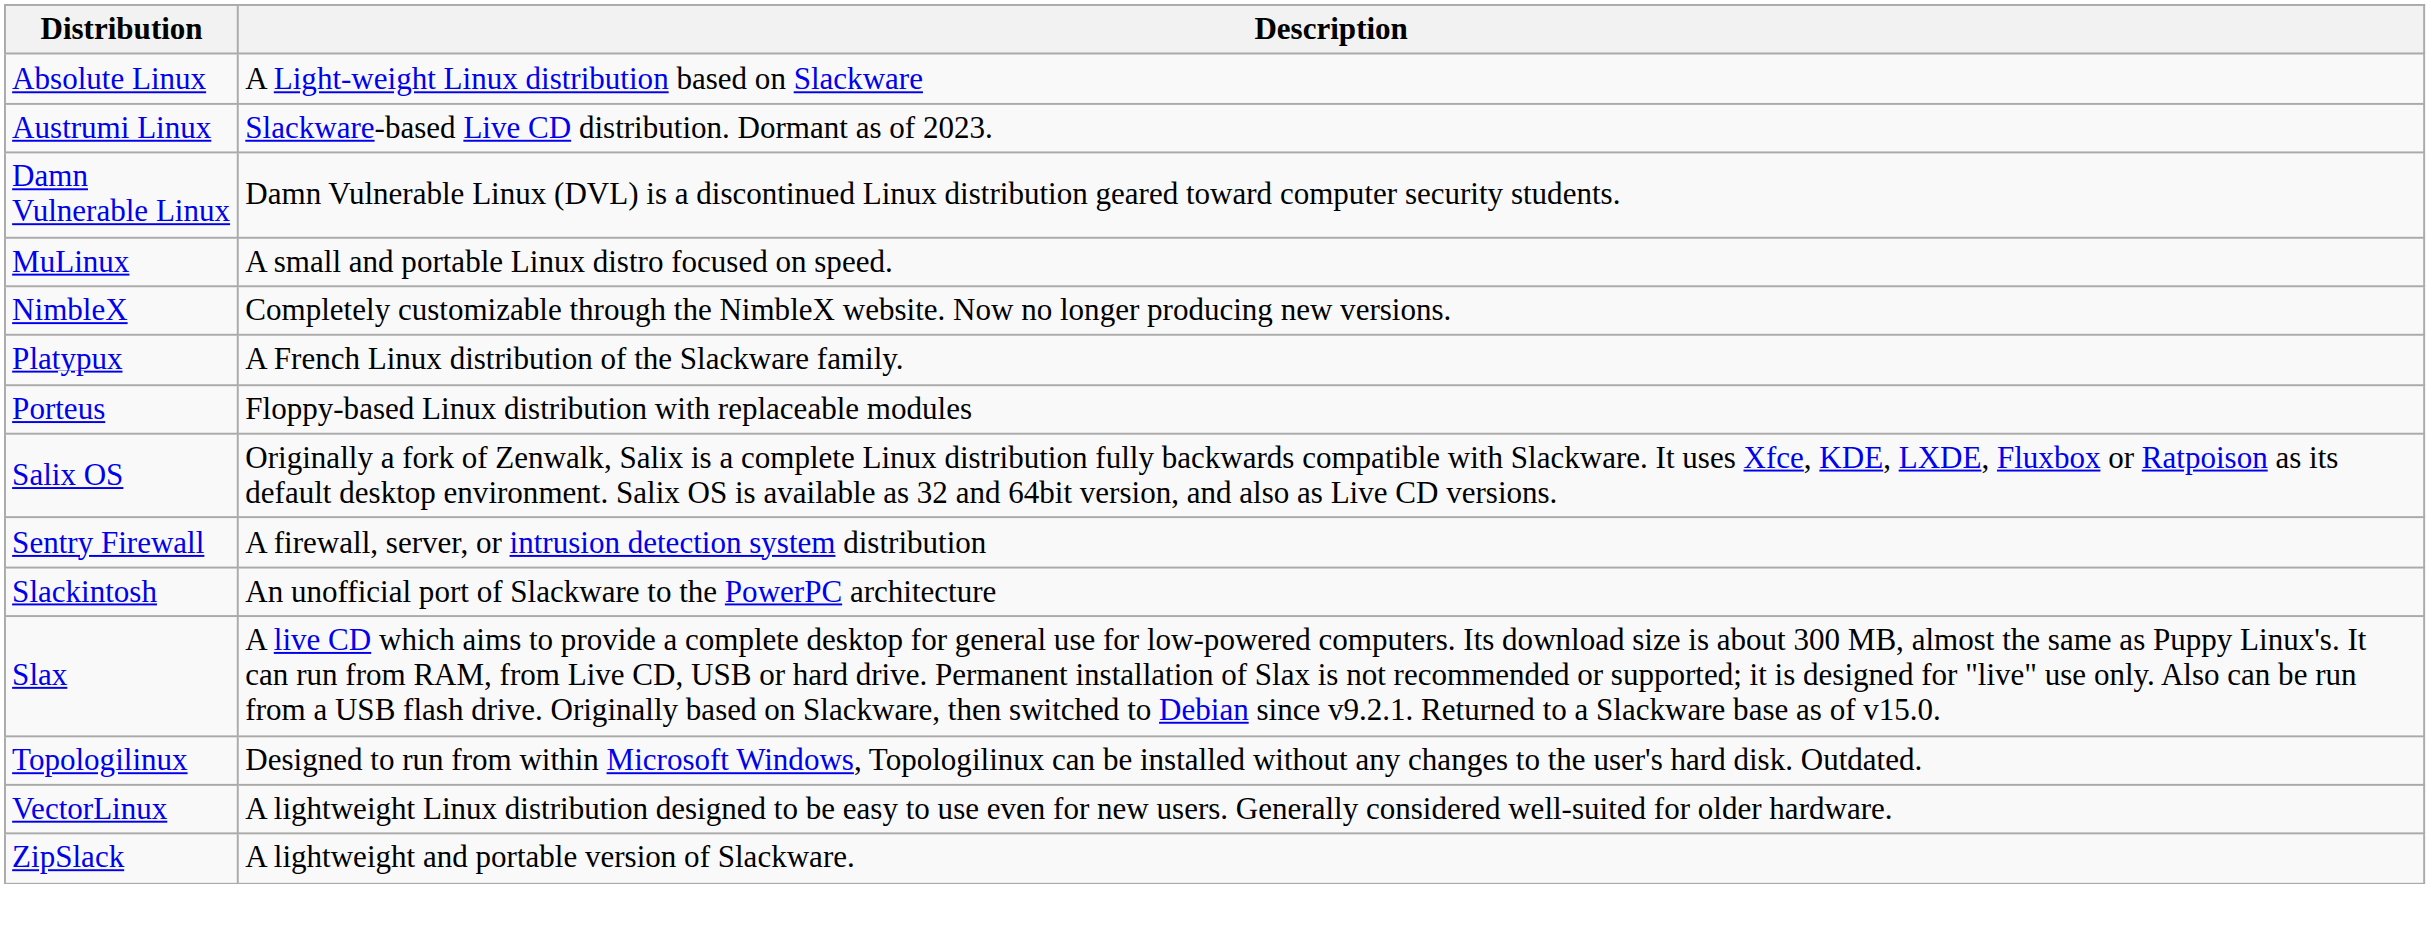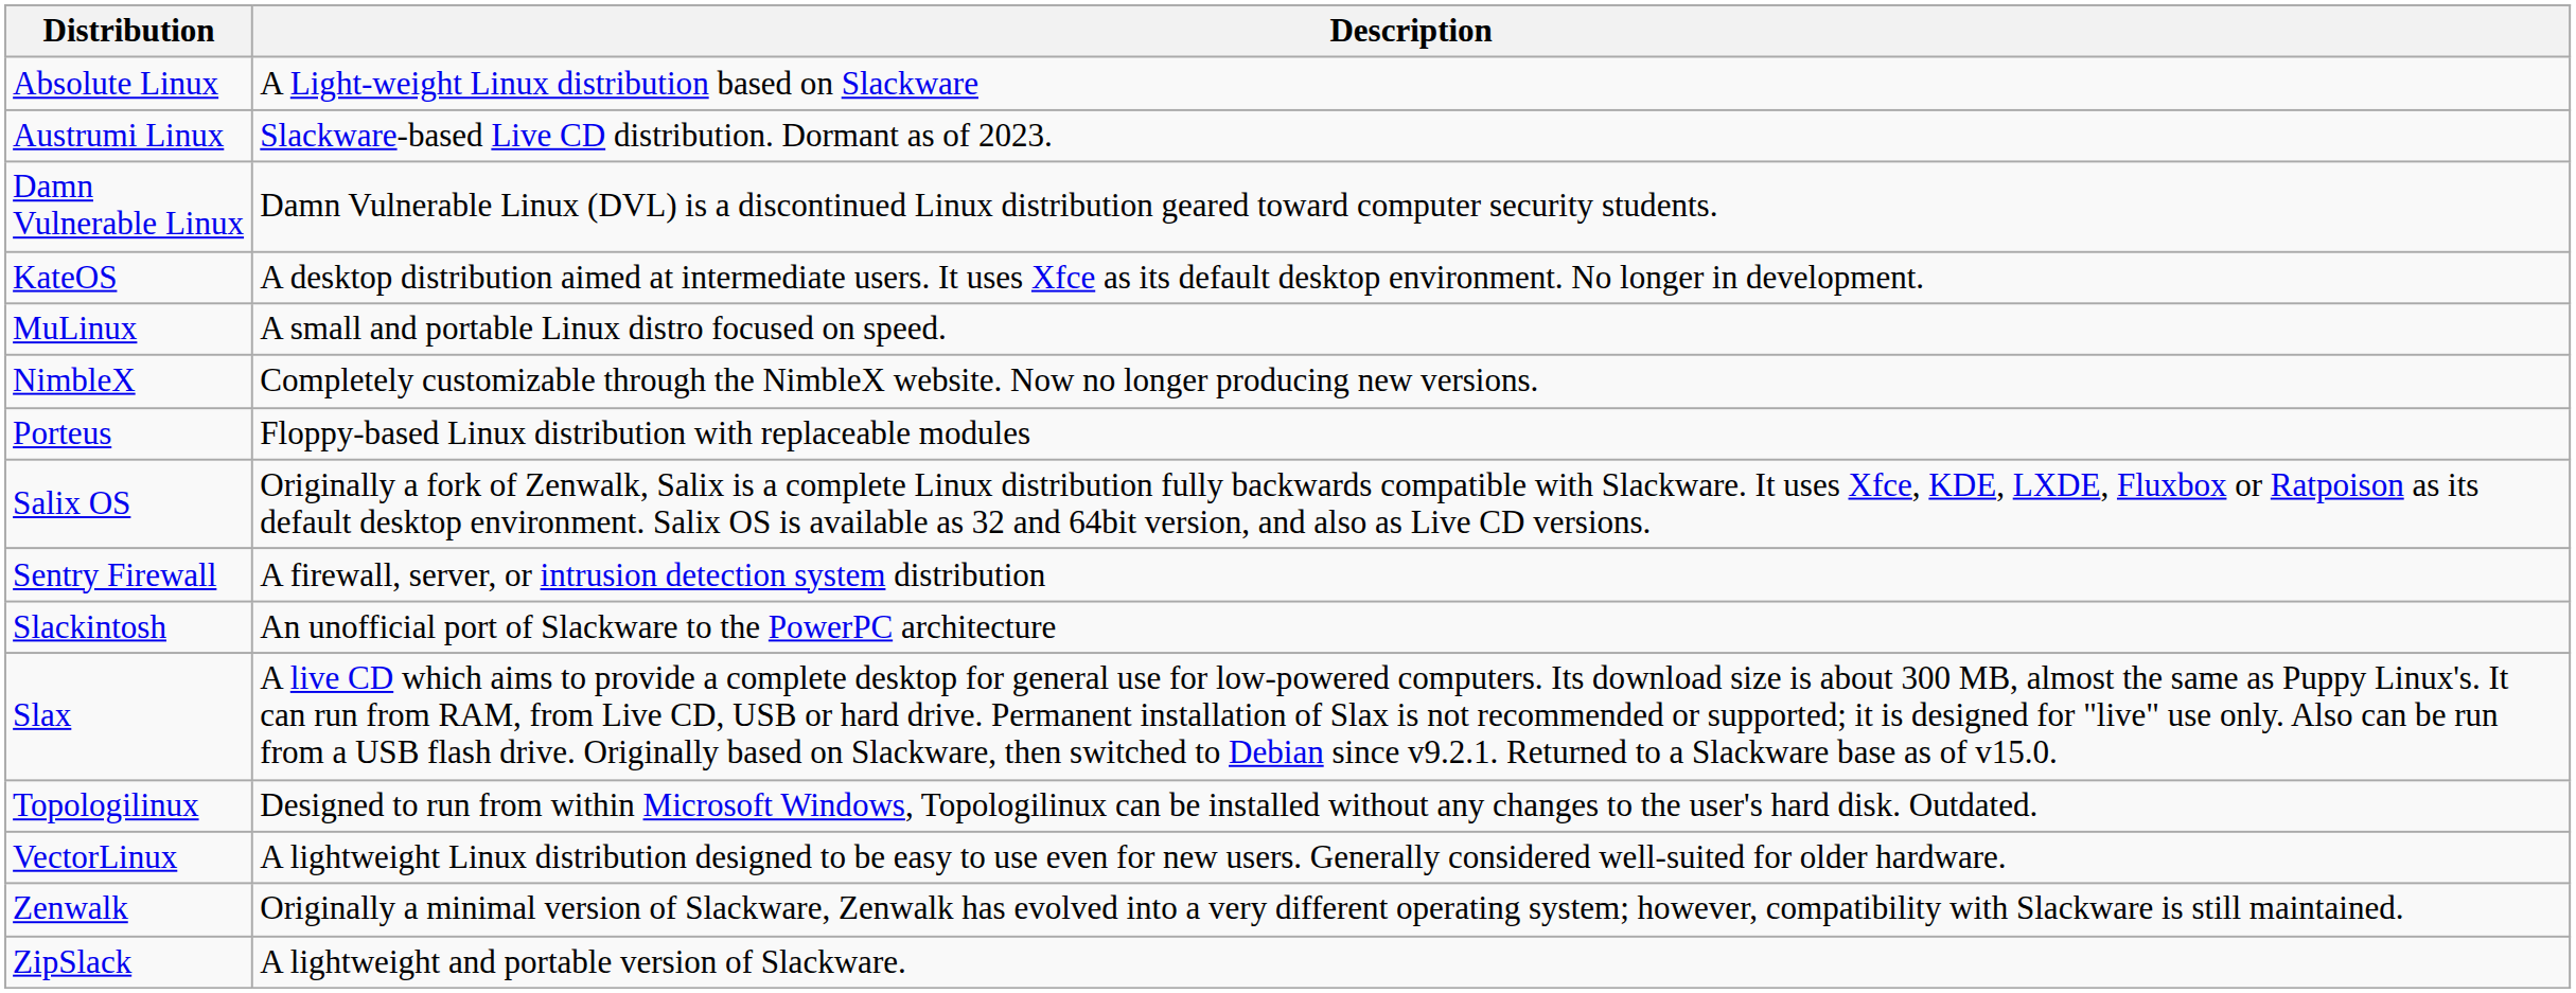+ row: KateOS | A desktop distribution aimed at intermediate users. It uses Xfce as its default desktop environment. No longer in development.
- row: Platypux | A French Linux distribution of the Slackware family.
+ row: Zenwalk | Originally a minimal version of Slackware, Zenwalk has evolved into a very different operating system; however, compatibility with Slackware is still maintained.
